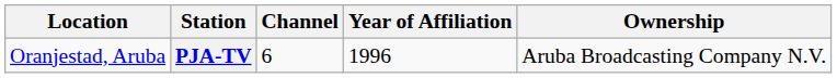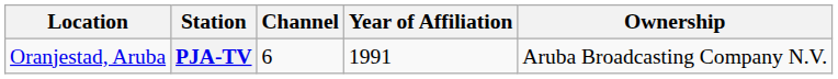PJA-TV | Year of Affiliation: 1996 -> 1991
